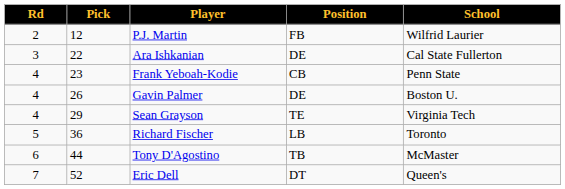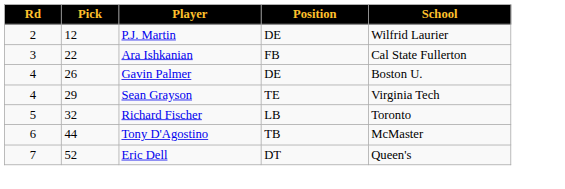P.J. Martin | Position: FB -> DE
Ara Ishkanian | Position: DE -> FB
- row: 4 | 23 | Frank Yeboah-Kodie | CB | Penn State
Richard Fischer | Pick: 36 -> 32
